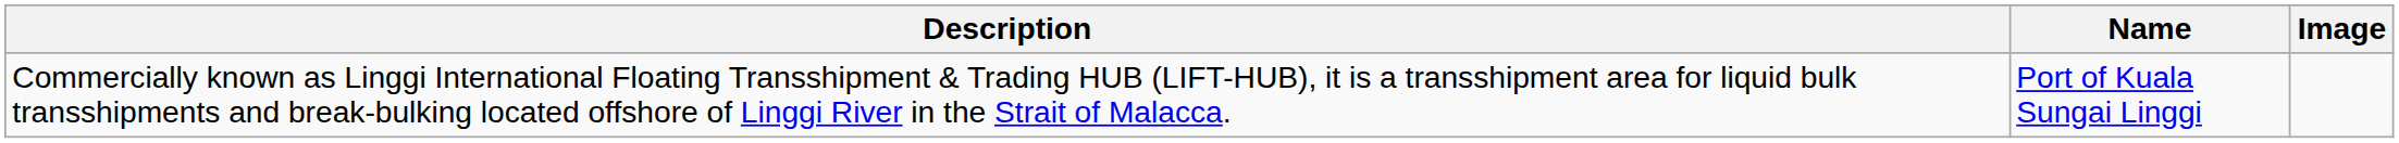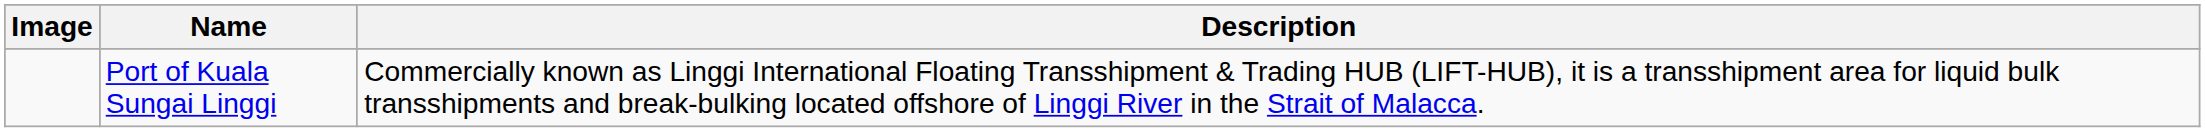columns swapped: Image <-> Description
